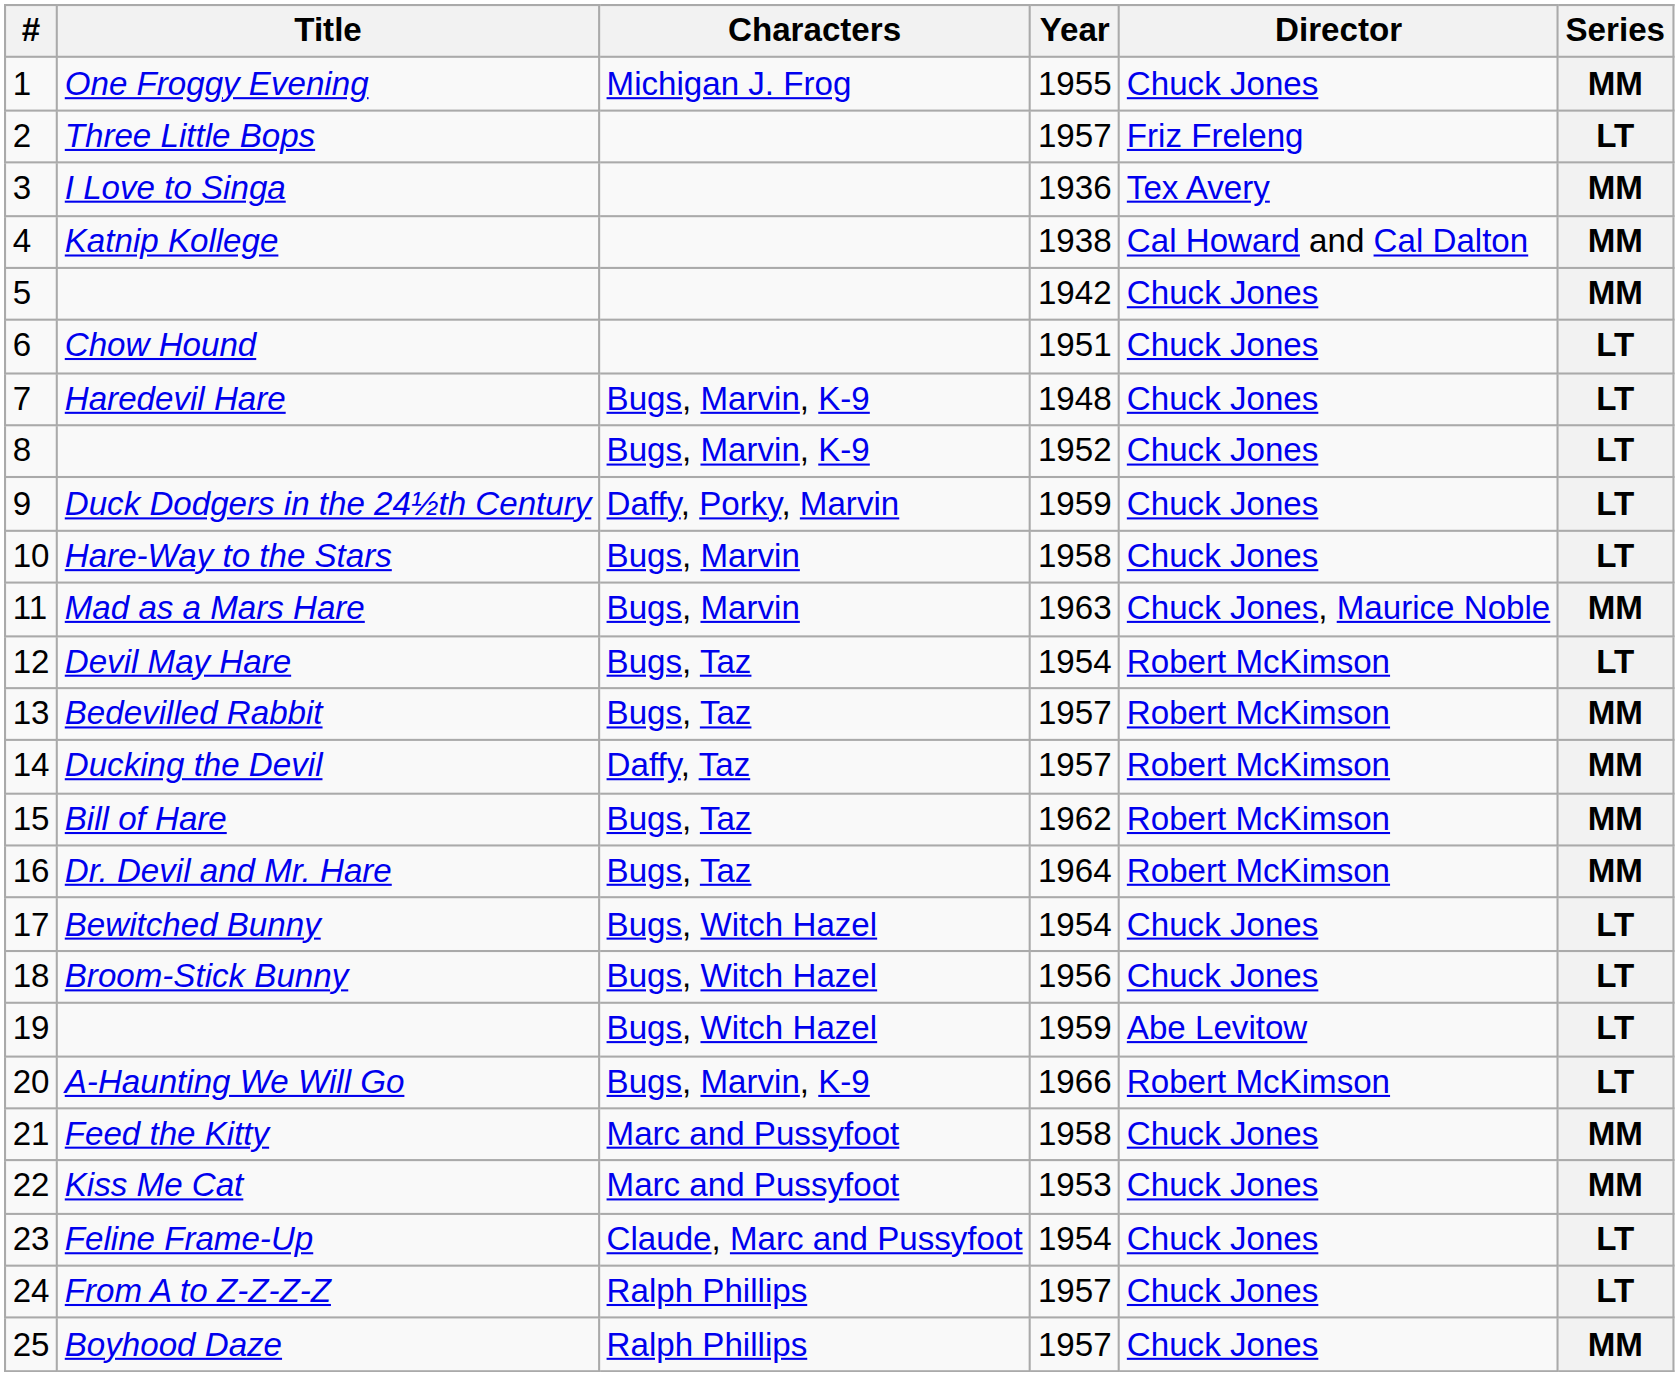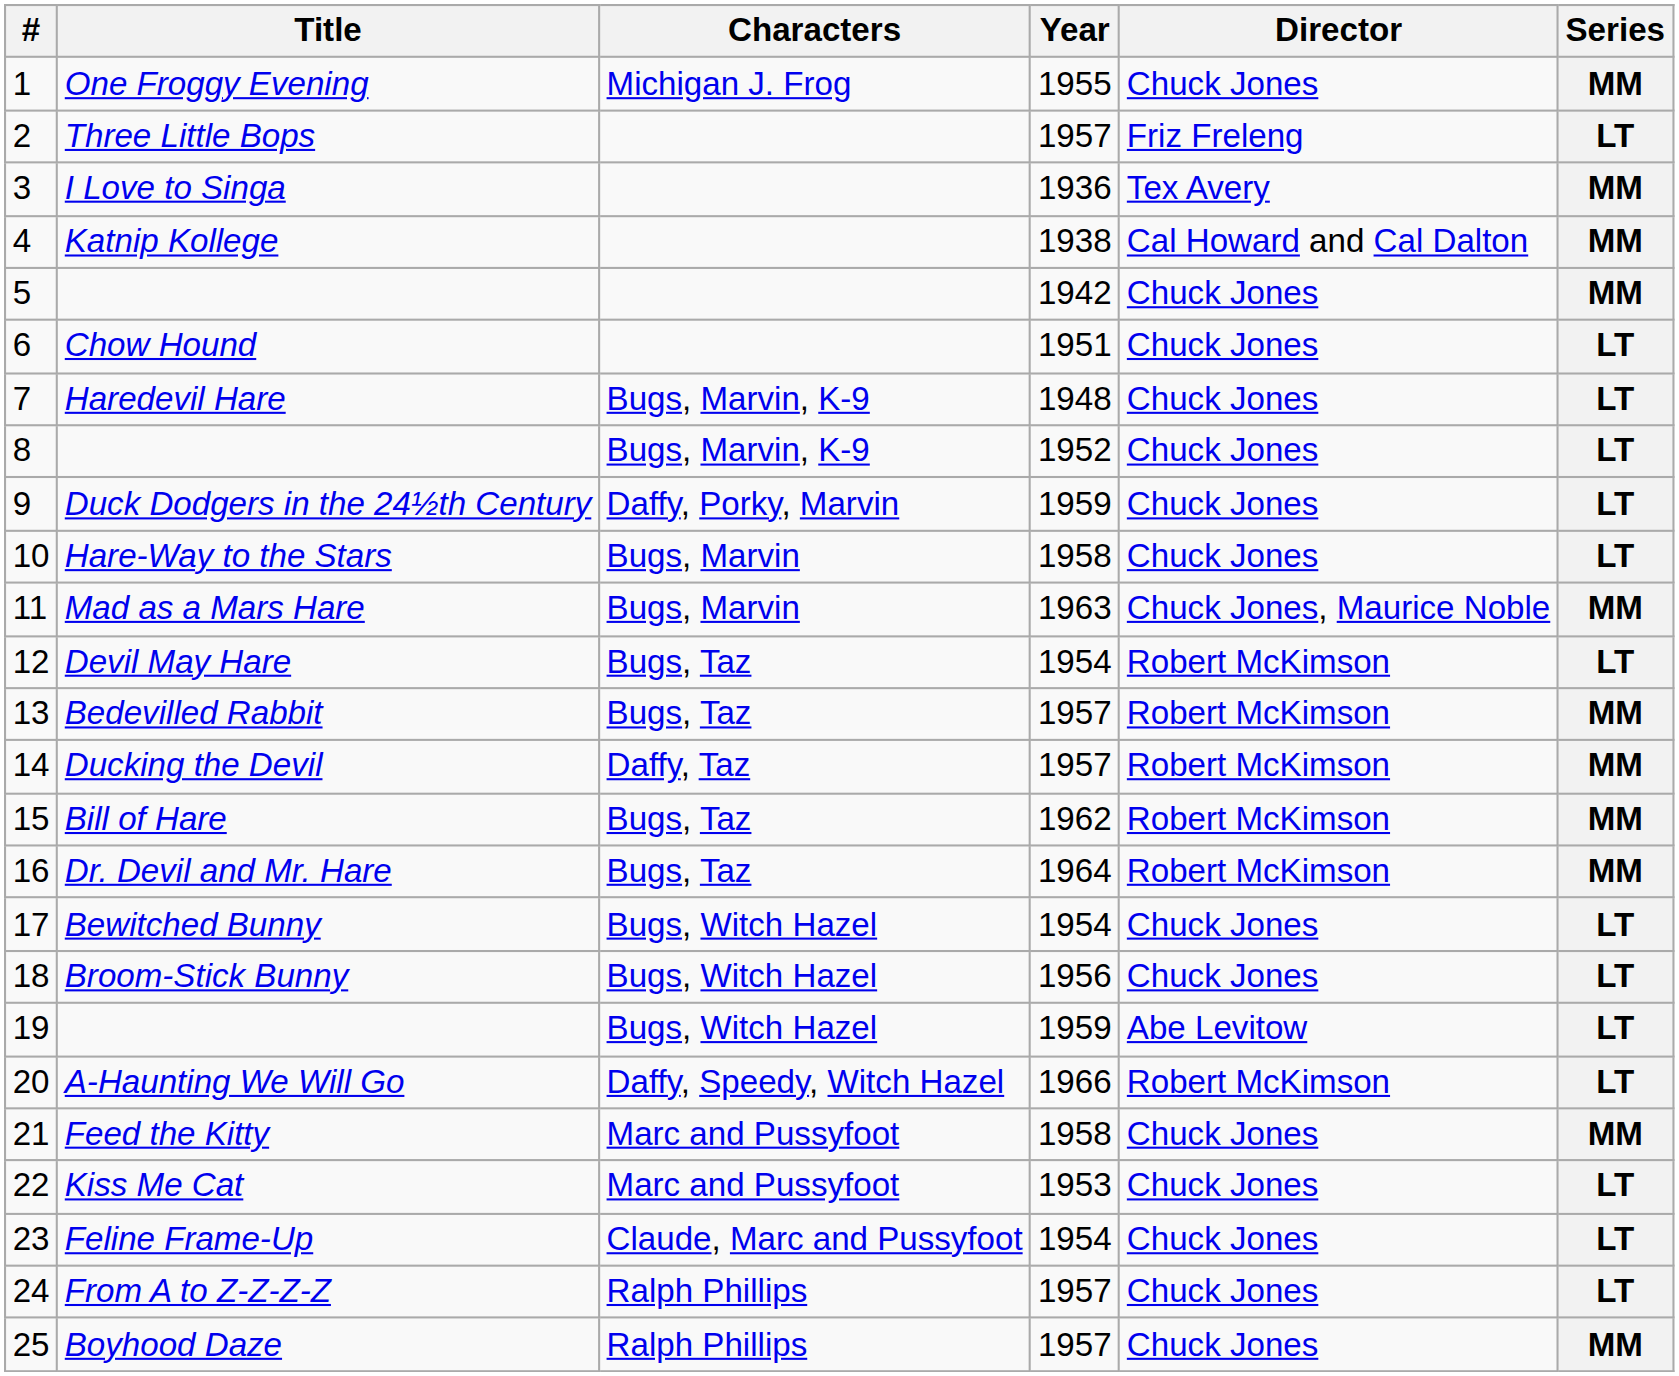A-Haunting We Will Go | Characters: Bugs, Marvin, K-9 -> Daffy, Speedy, Witch Hazel
Kiss Me Cat | Series: MM -> LT
